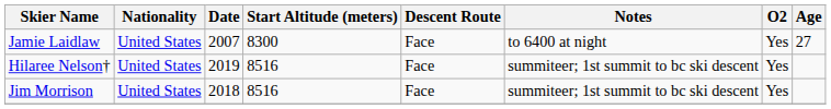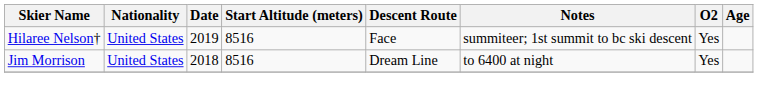- row: Jamie Laidlaw | United States | 2007 | 8300 | Face | to 6400 at night | Yes | 27
Jim Morrison | Descent Route: Face -> Dream Line
Jim Morrison | Notes: summiteer; 1st summit to bc ski descent -> to 6400 at night
